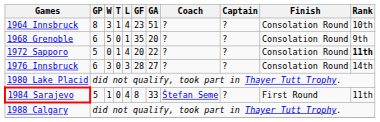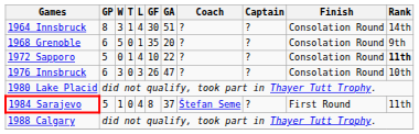1964 Innsbruck | GF: 23 -> 30
1964 Innsbruck | Rank: 10th -> 14th
1972 Sapporo | GF: 20 -> 10
1976 Innsbruck | GF: 28 -> 26
1976 Innsbruck | GA: 27 -> 47
1976 Innsbruck | Rank: 14th -> 10th
1984 Sarajevo | GA: 33 -> 37
